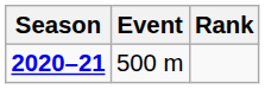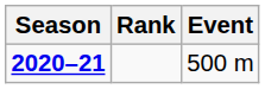columns swapped: Event <-> Rank
